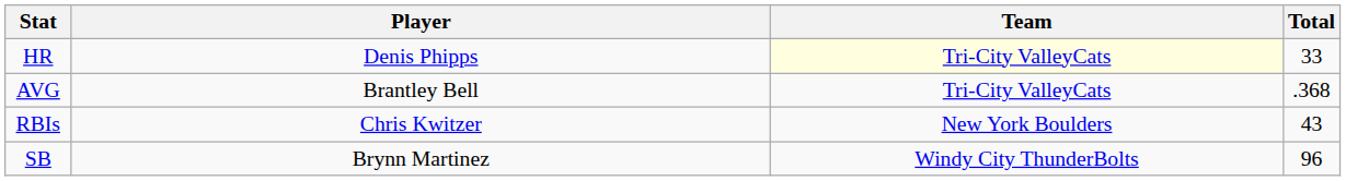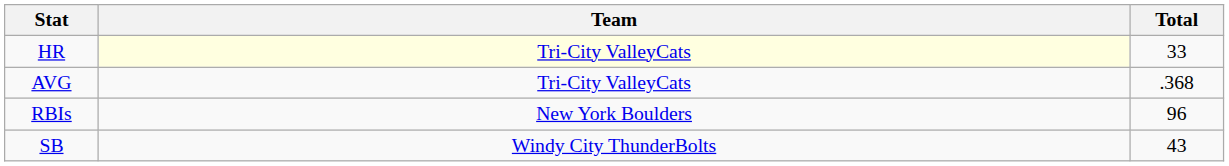- column: Player | Denis Phipps | Brantley Bell | Chris Kwitzer | Brynn Martinez
RBIs | Total: 43 -> 96
SB | Total: 96 -> 43
